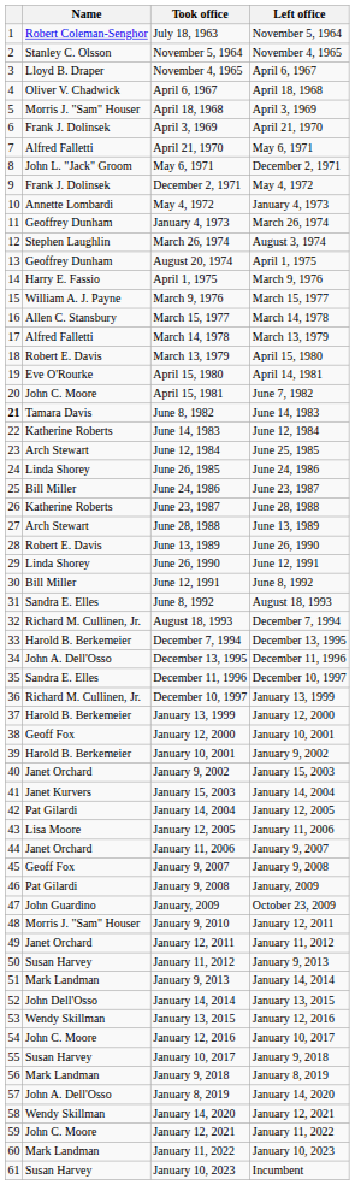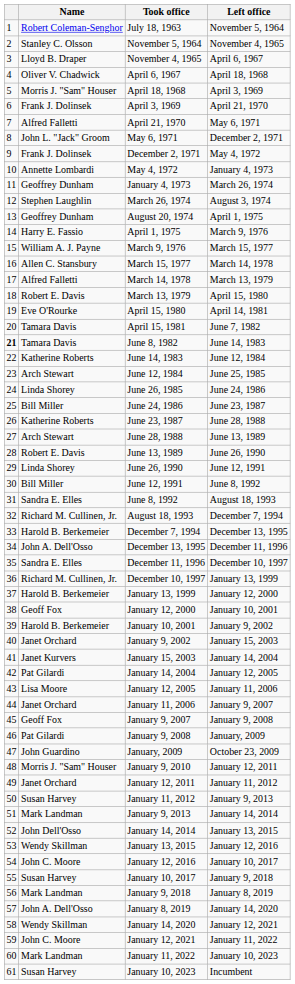April 15, 1981 | Name: John C. Moore -> Tamara Davis
